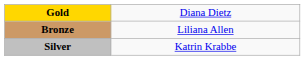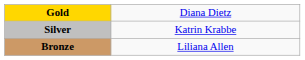rows swapped: Silver <-> Bronze
